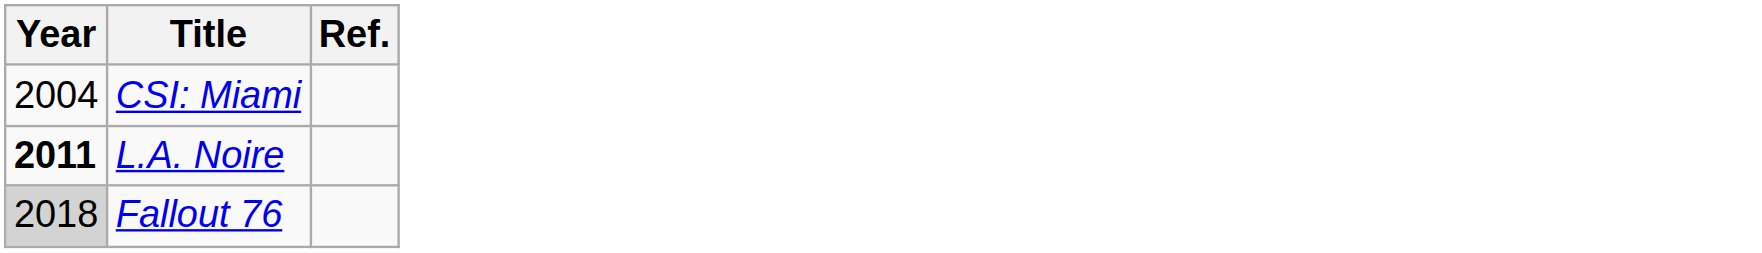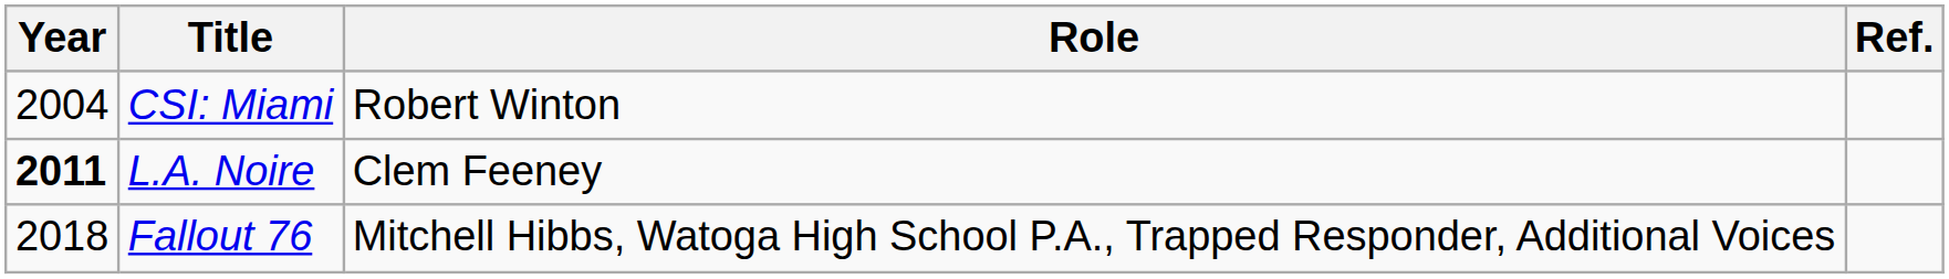+ column: Role | Robert Winton | Clem Feeney | Mitchell Hibbs, Watoga High School P.A., Trapped Responder, Additional Voices
Fallout 76 | Year: lightgrey background -> no background
